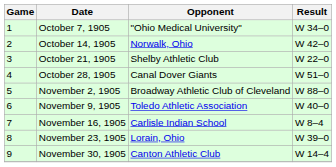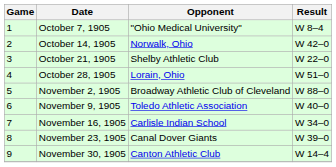October 7, 1905 | Result: W 34–0 -> W 8–4
October 28, 1905 | Opponent: Canal Dover Giants -> Lorain, Ohio
November 16, 1905 | Result: W 8–4 -> W 34–0
November 23, 1905 | Opponent: Lorain, Ohio -> Canal Dover Giants
